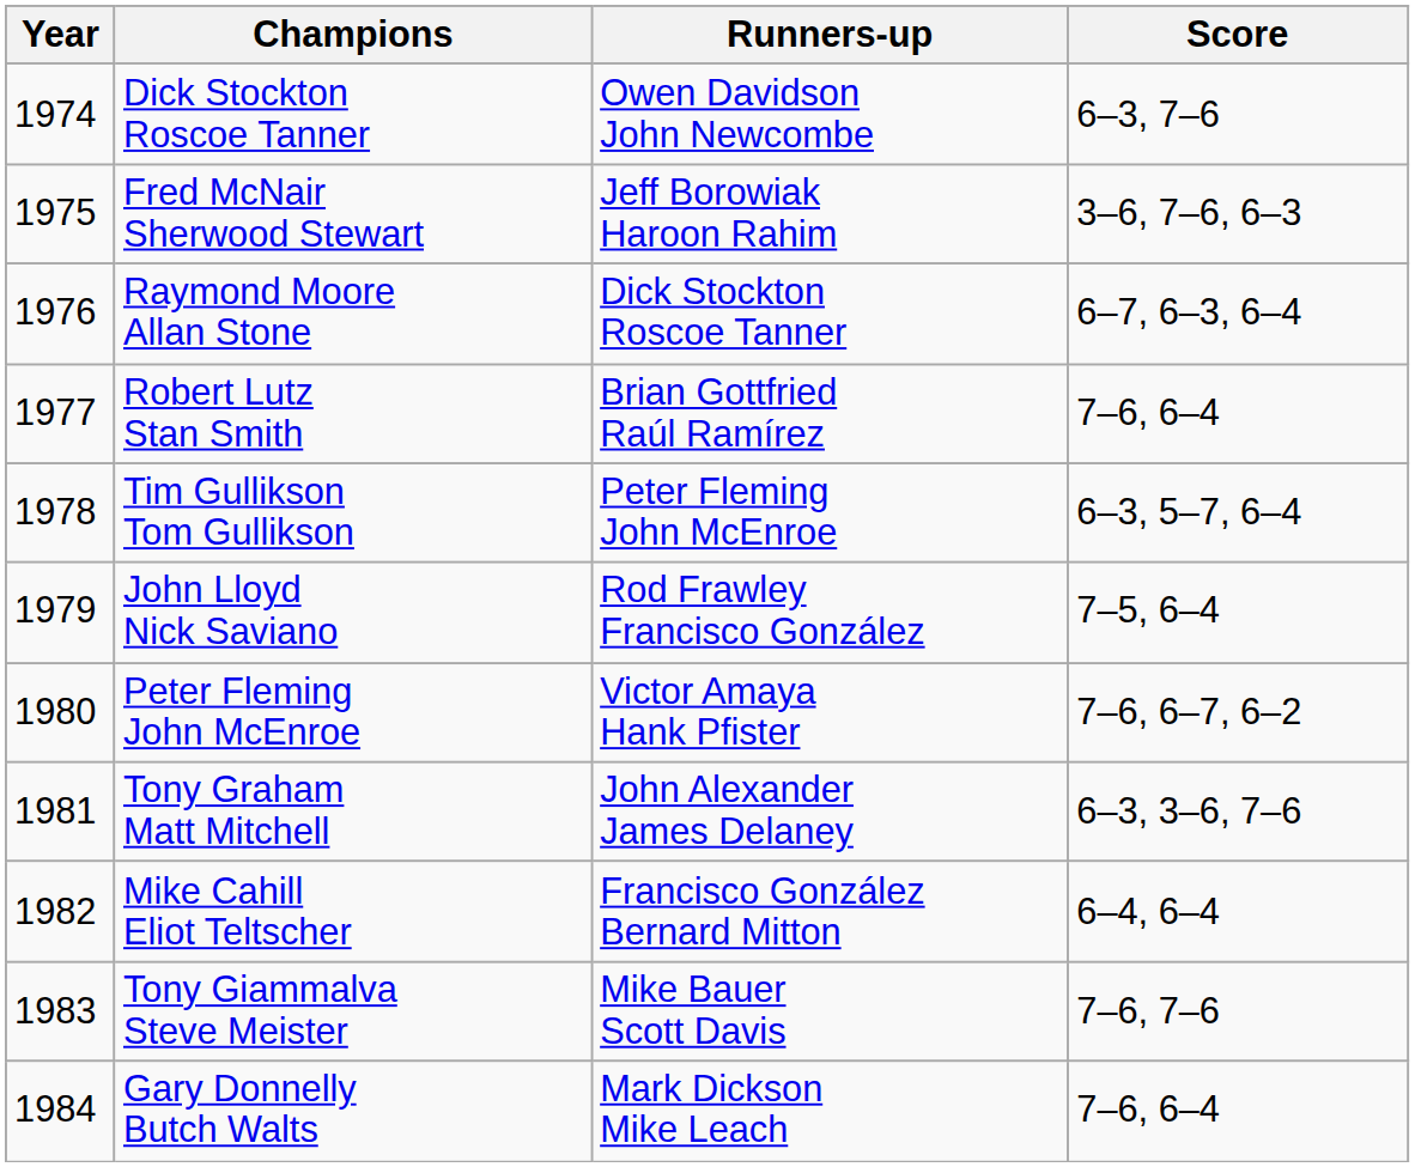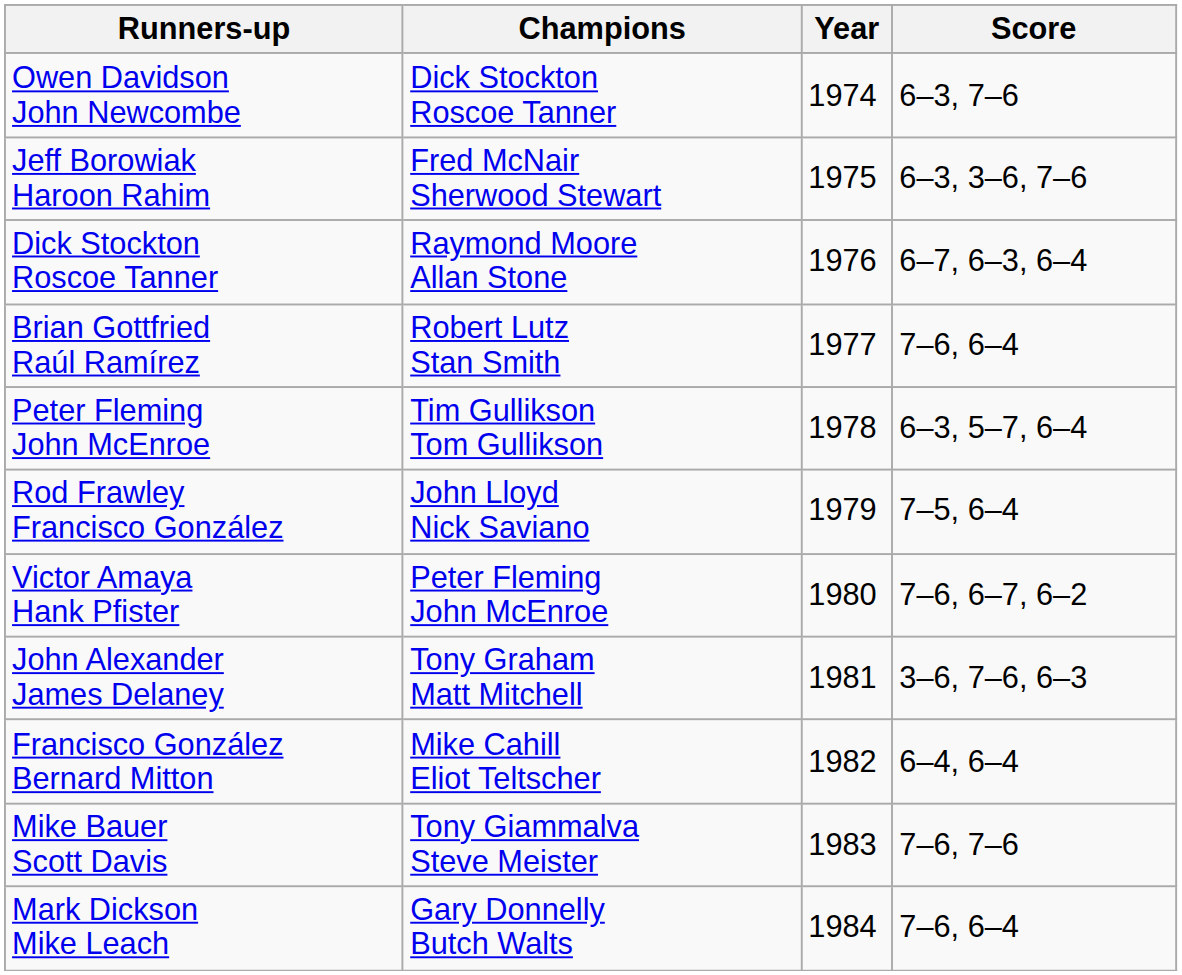columns swapped: Year <-> Runners-up
Fred McNair Sherwood Stewart | Score: 3–6, 7–6, 6–3 -> 6–3, 3–6, 7–6
Tony Graham Matt Mitchell | Score: 6–3, 3–6, 7–6 -> 3–6, 7–6, 6–3
